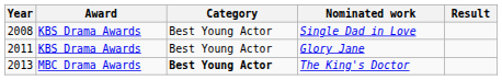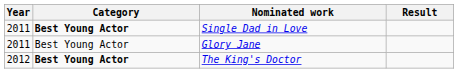- column: Award | KBS Drama Awards | KBS Drama Awards | MBC Drama Awards
Single Dad in Love | Year: 2008 -> 2011
Single Dad in Love | Category: normal -> bold
The King's Doctor | Year: 2013 -> 2012
